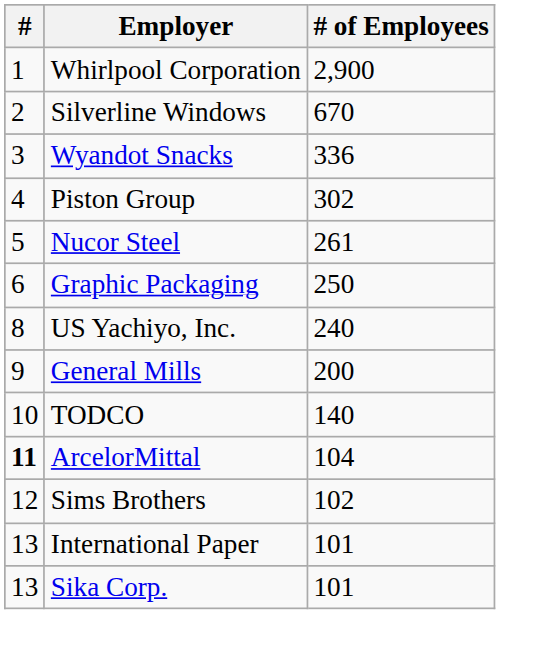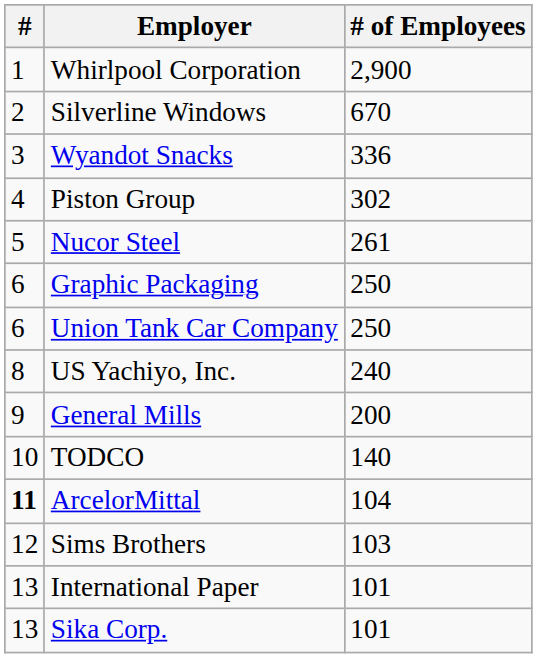+ row: 6 | Union Tank Car Company | 250
Sims Brothers | # of Employees: 102 -> 103
